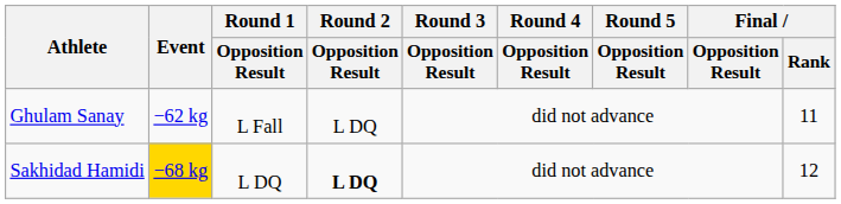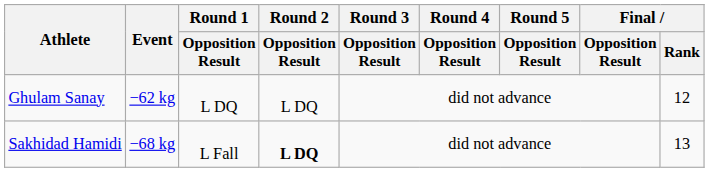Ghulam Sanay | Round 1 / Opposition Result: L Fall -> L DQ
Ghulam Sanay | Final / Rank: 11 -> 12
Sakhidad Hamidi | Event: gold background -> no background
Sakhidad Hamidi | Round 1 / Opposition Result: L DQ -> L Fall
Sakhidad Hamidi | Final / Rank: 12 -> 13
